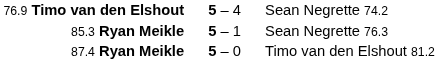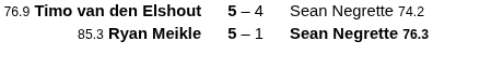85.3 Ryan Meikle | column 3: normal -> bold
- row: 87.4 Ryan Meikle | 5 – 0 | Timo van den Elshout 81.2
